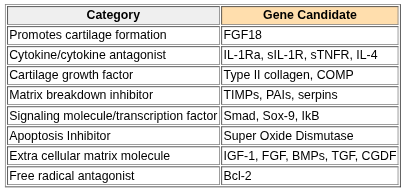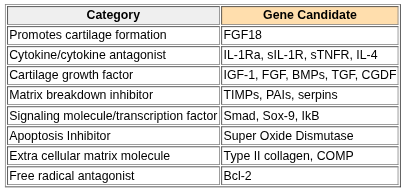Cartilage growth factor | Gene Candidate: Type II collagen, COMP -> IGF-1, FGF, BMPs, TGF, CGDF
Extra cellular matrix molecule | Gene Candidate: IGF-1, FGF, BMPs, TGF, CGDF -> Type II collagen, COMP
